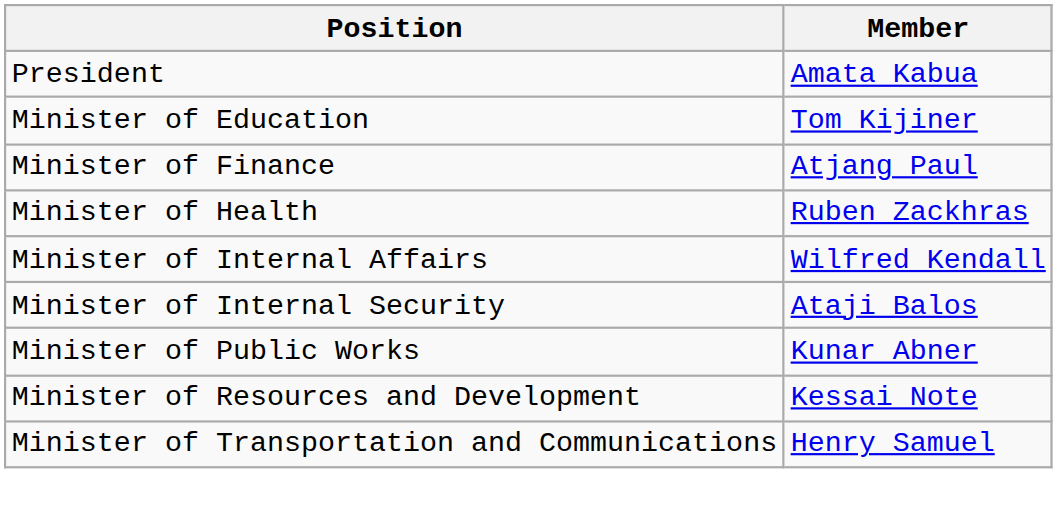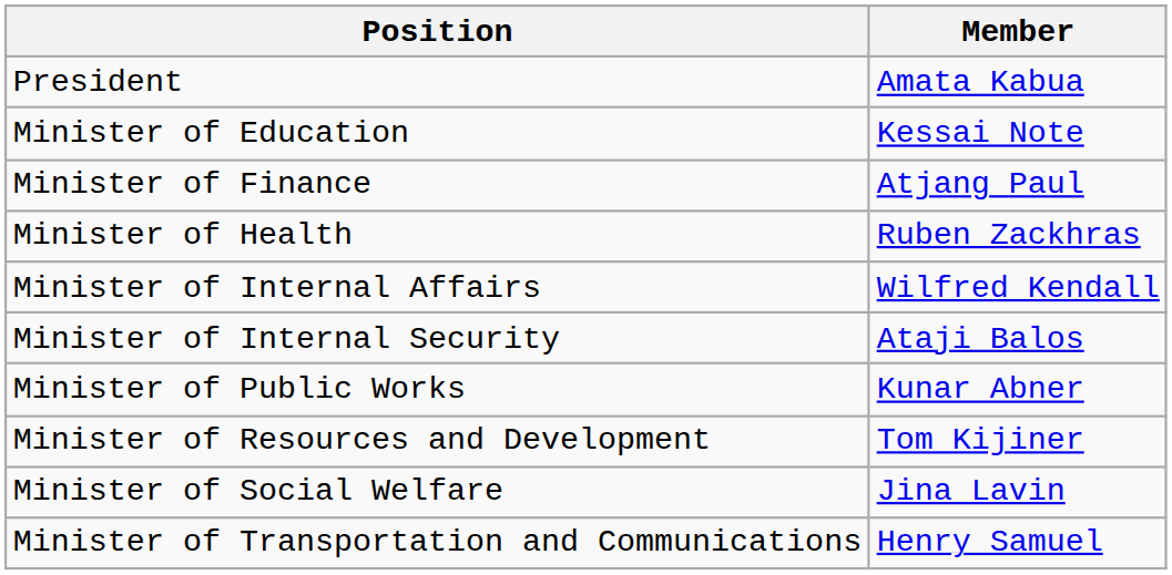Minister of Education | Member: Tom Kijiner -> Kessai Note
Minister of Resources and Development | Member: Kessai Note -> Tom Kijiner
+ row: Minister of Social Welfare | Jina Lavin
